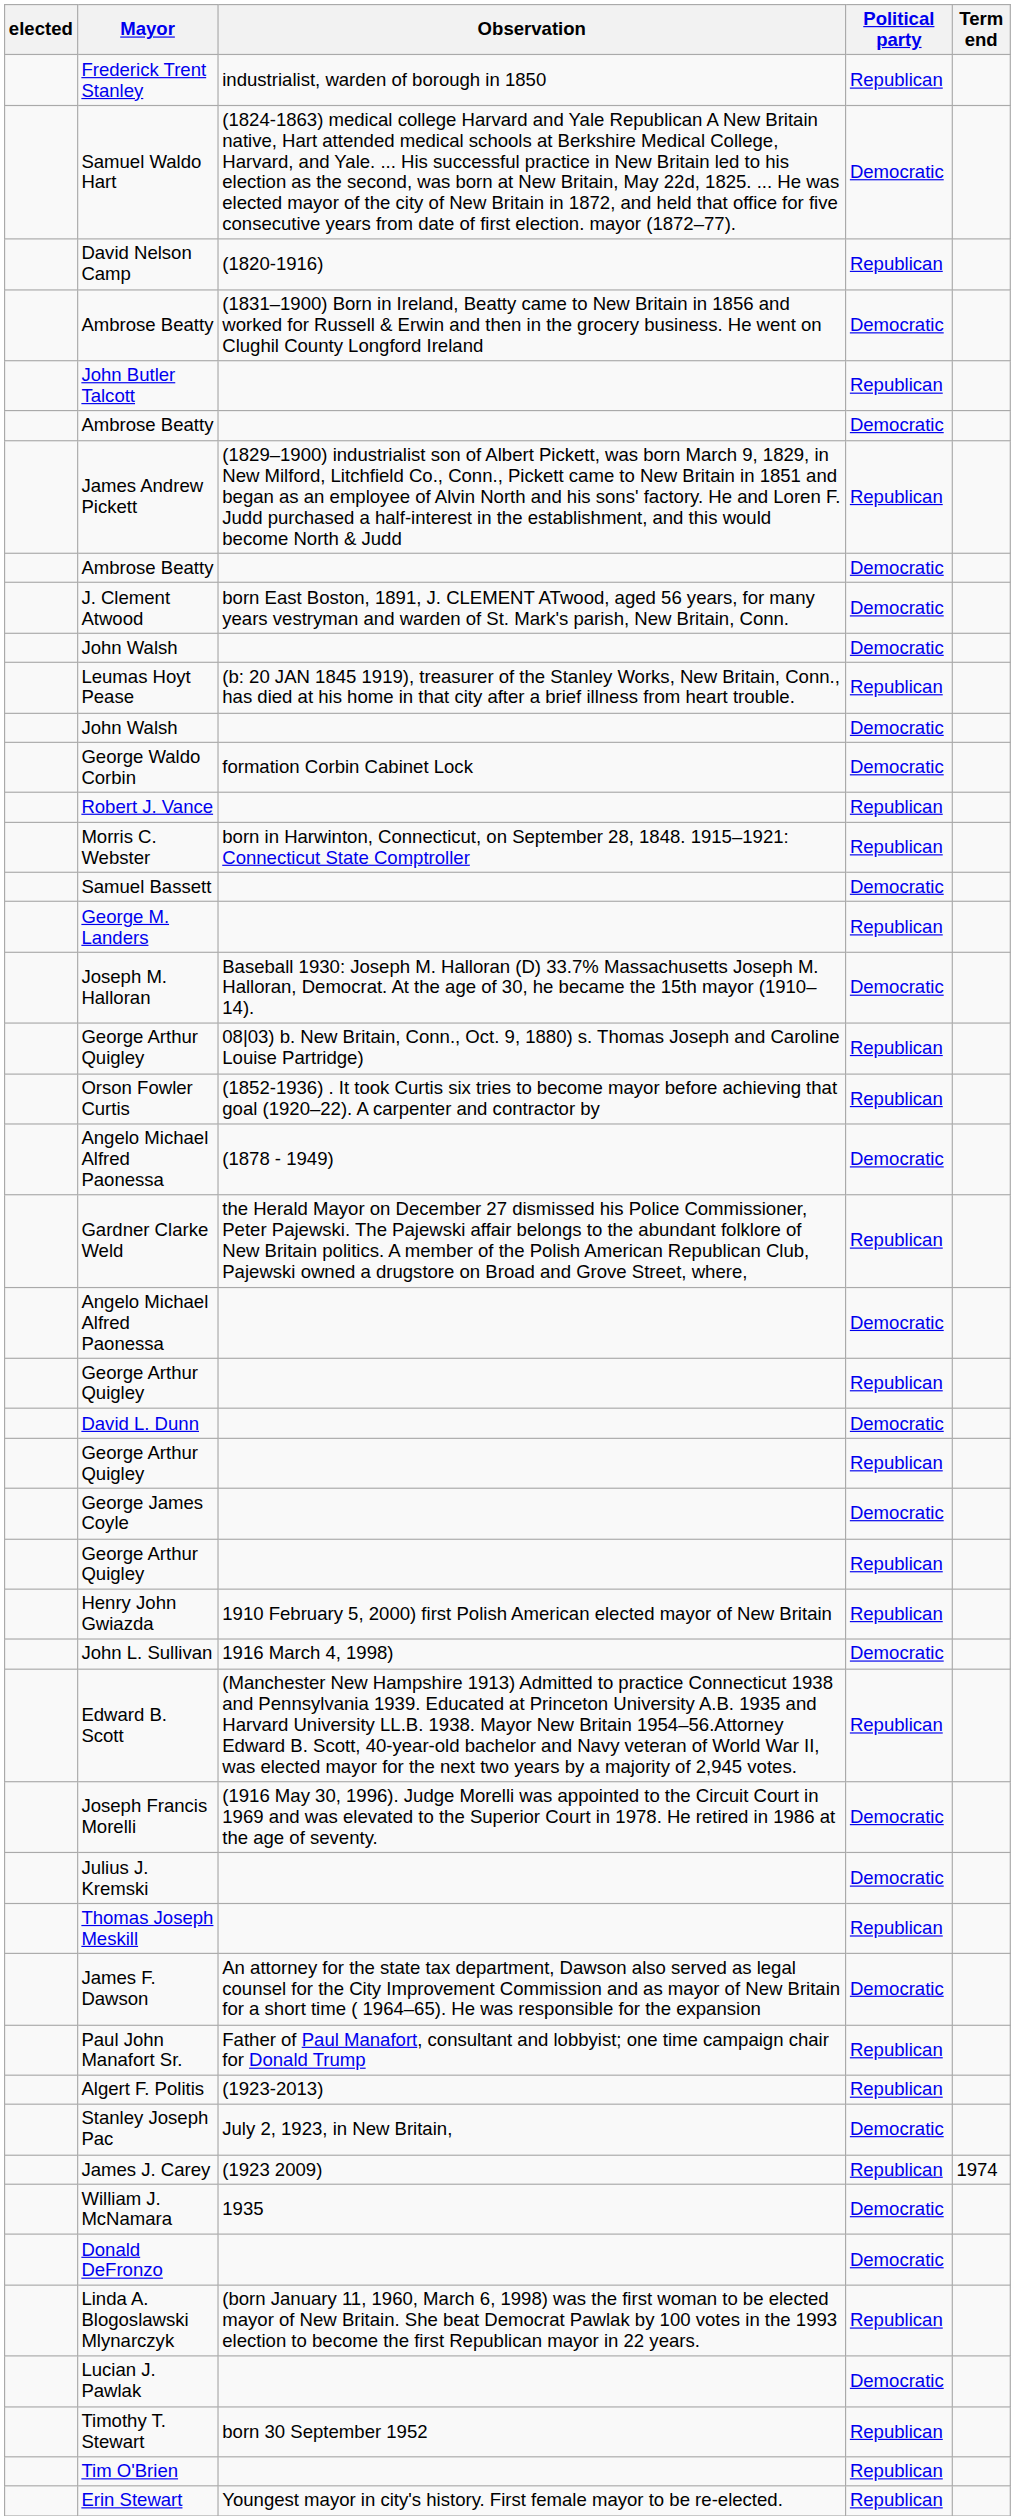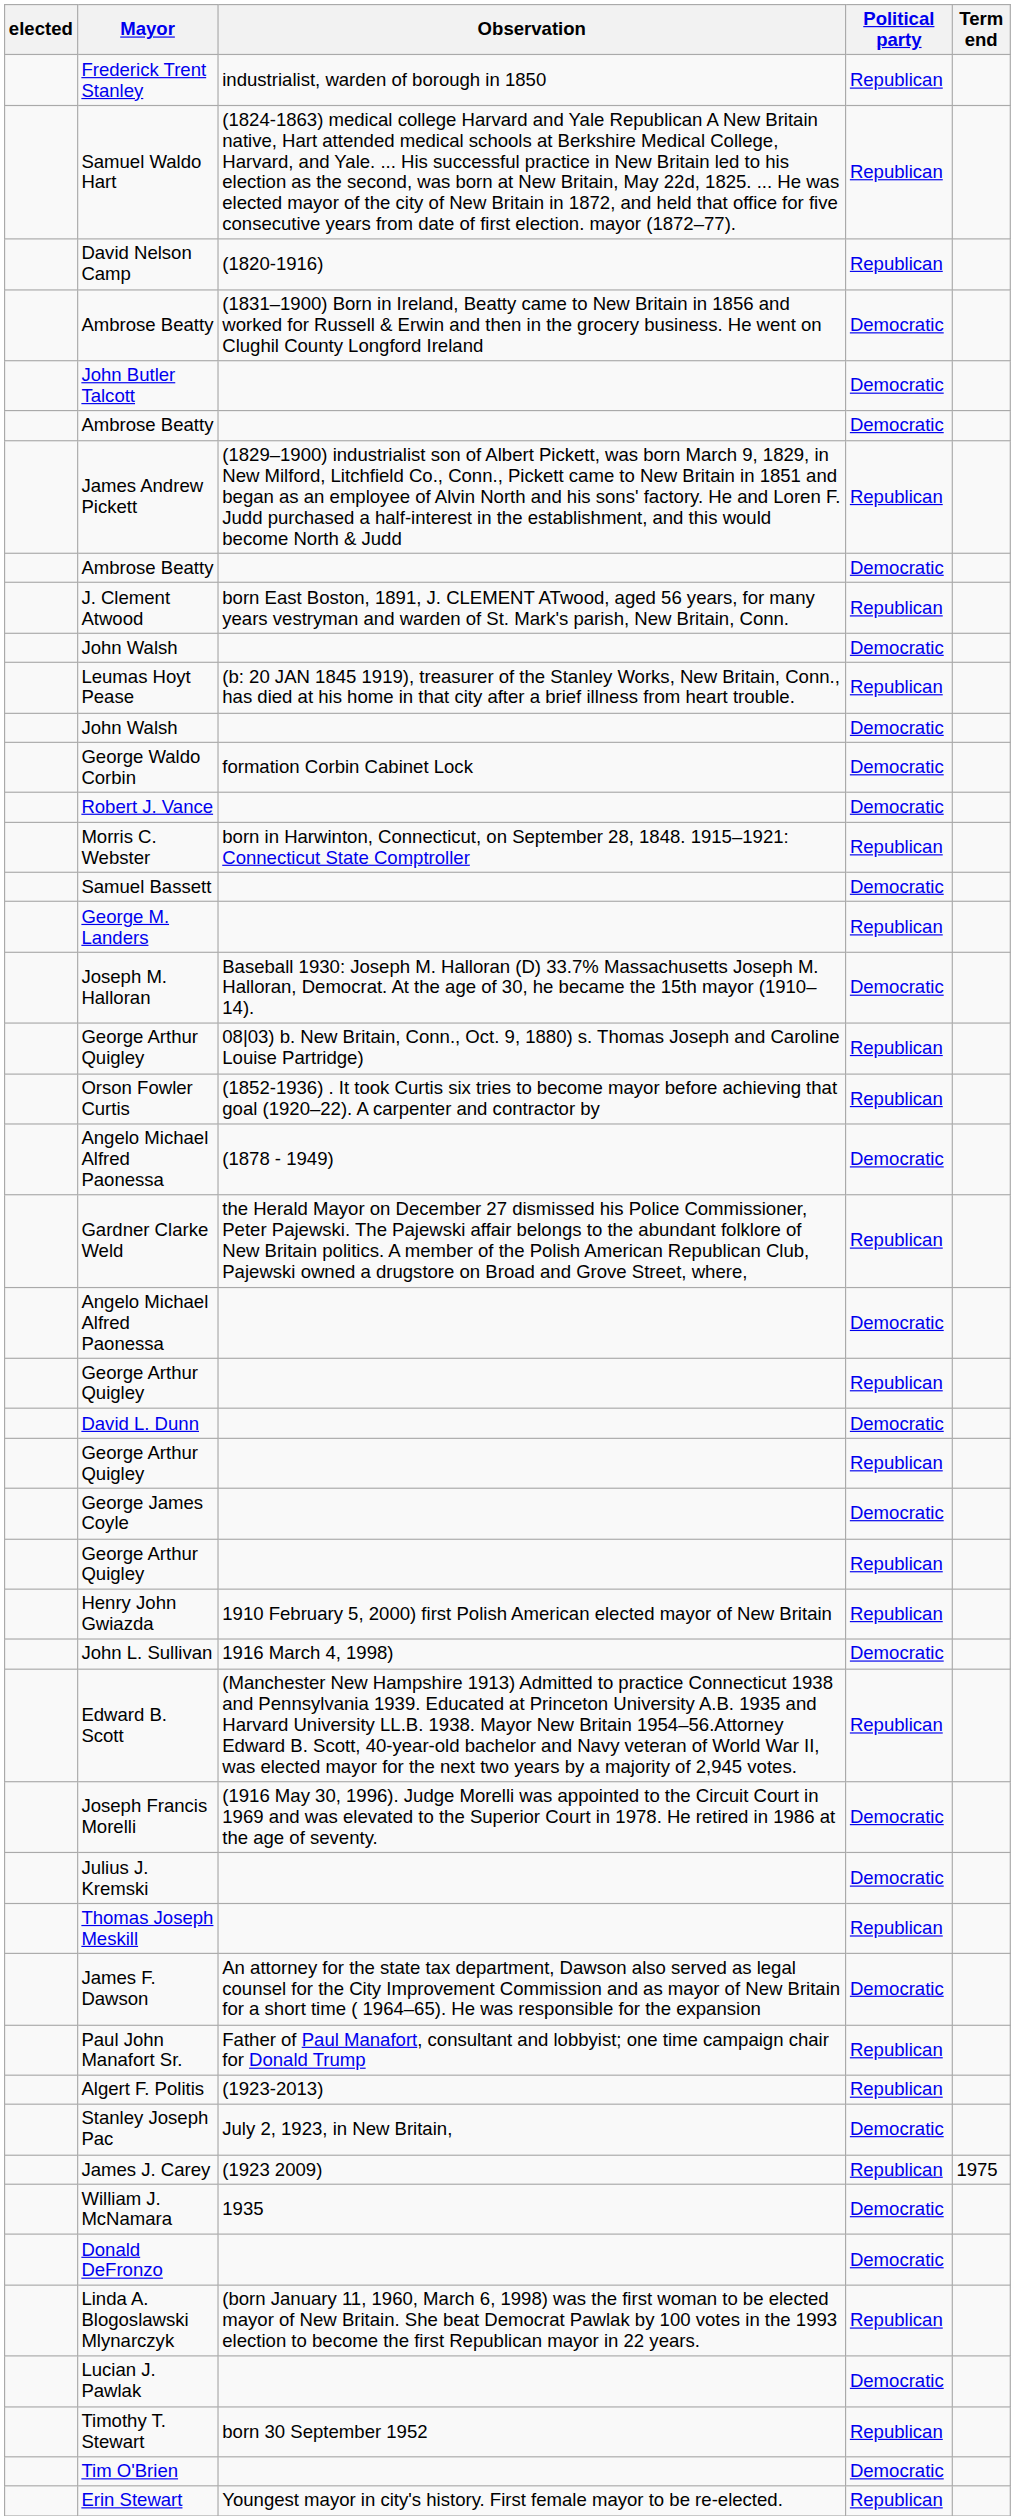Samuel Waldo Hart | Political party: Democratic -> Republican
John Butler Talcott | Political party: Republican -> Democratic
J. Clement Atwood | Political party: Democratic -> Republican
Robert J. Vance | Political party: Republican -> Democratic
James J. Carey | Term end: 1974 -> 1975
Tim O'Brien | Political party: Republican -> Democratic
